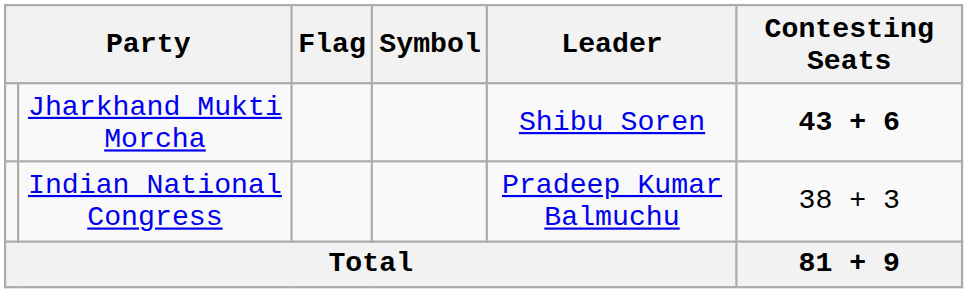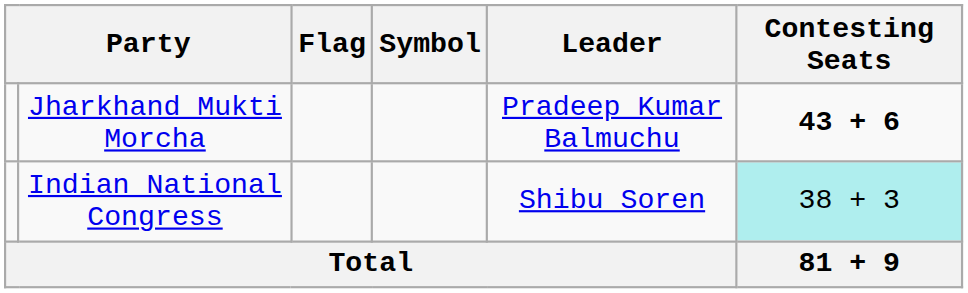Jharkhand Mukti Morcha | Leader: Shibu Soren -> Pradeep Kumar Balmuchu
Indian National Congress | Leader: Pradeep Kumar Balmuchu -> Shibu Soren
Indian National Congress | Contesting Seats: no background -> paleturquoise background
